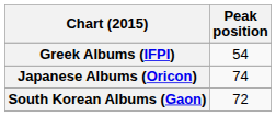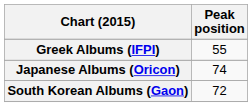Greek Albums (IFPI) | Peak position: 54 -> 55
